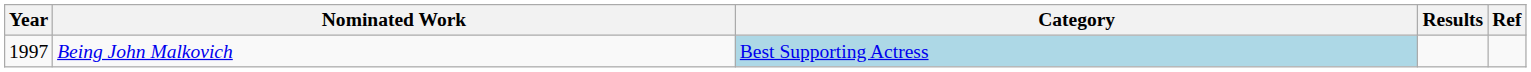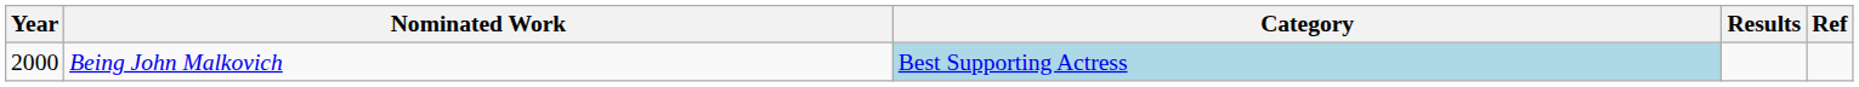Being John Malkovich | Year: 1997 -> 2000
